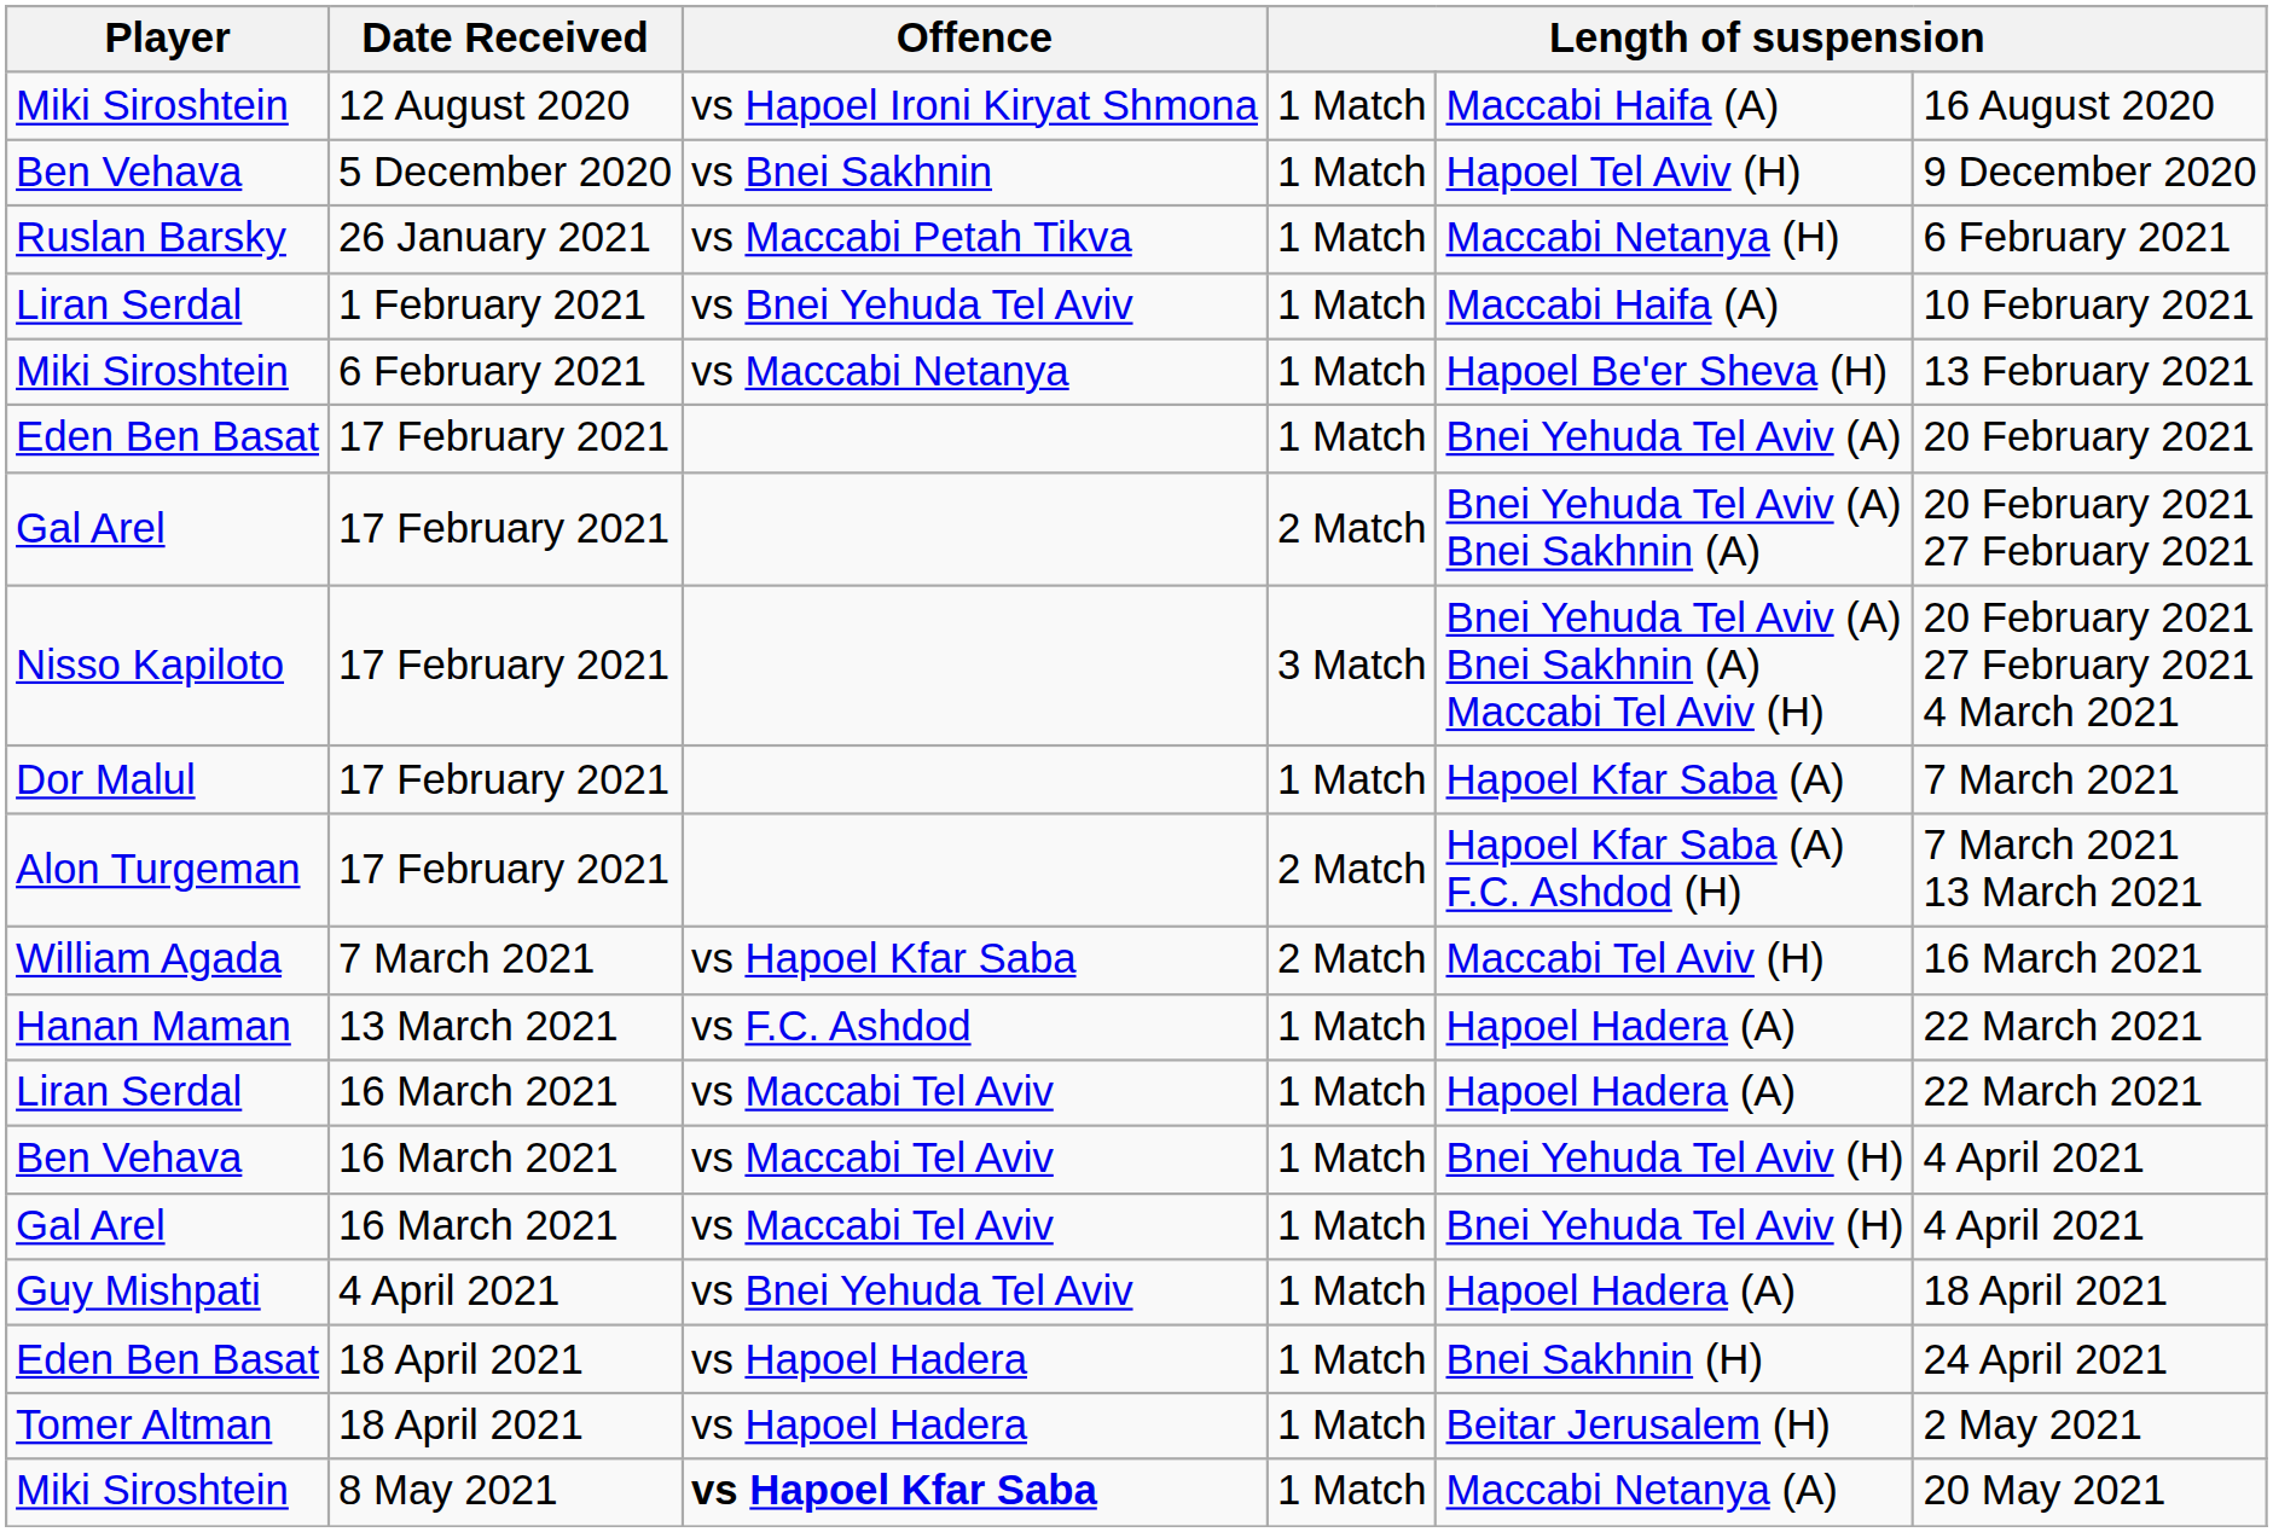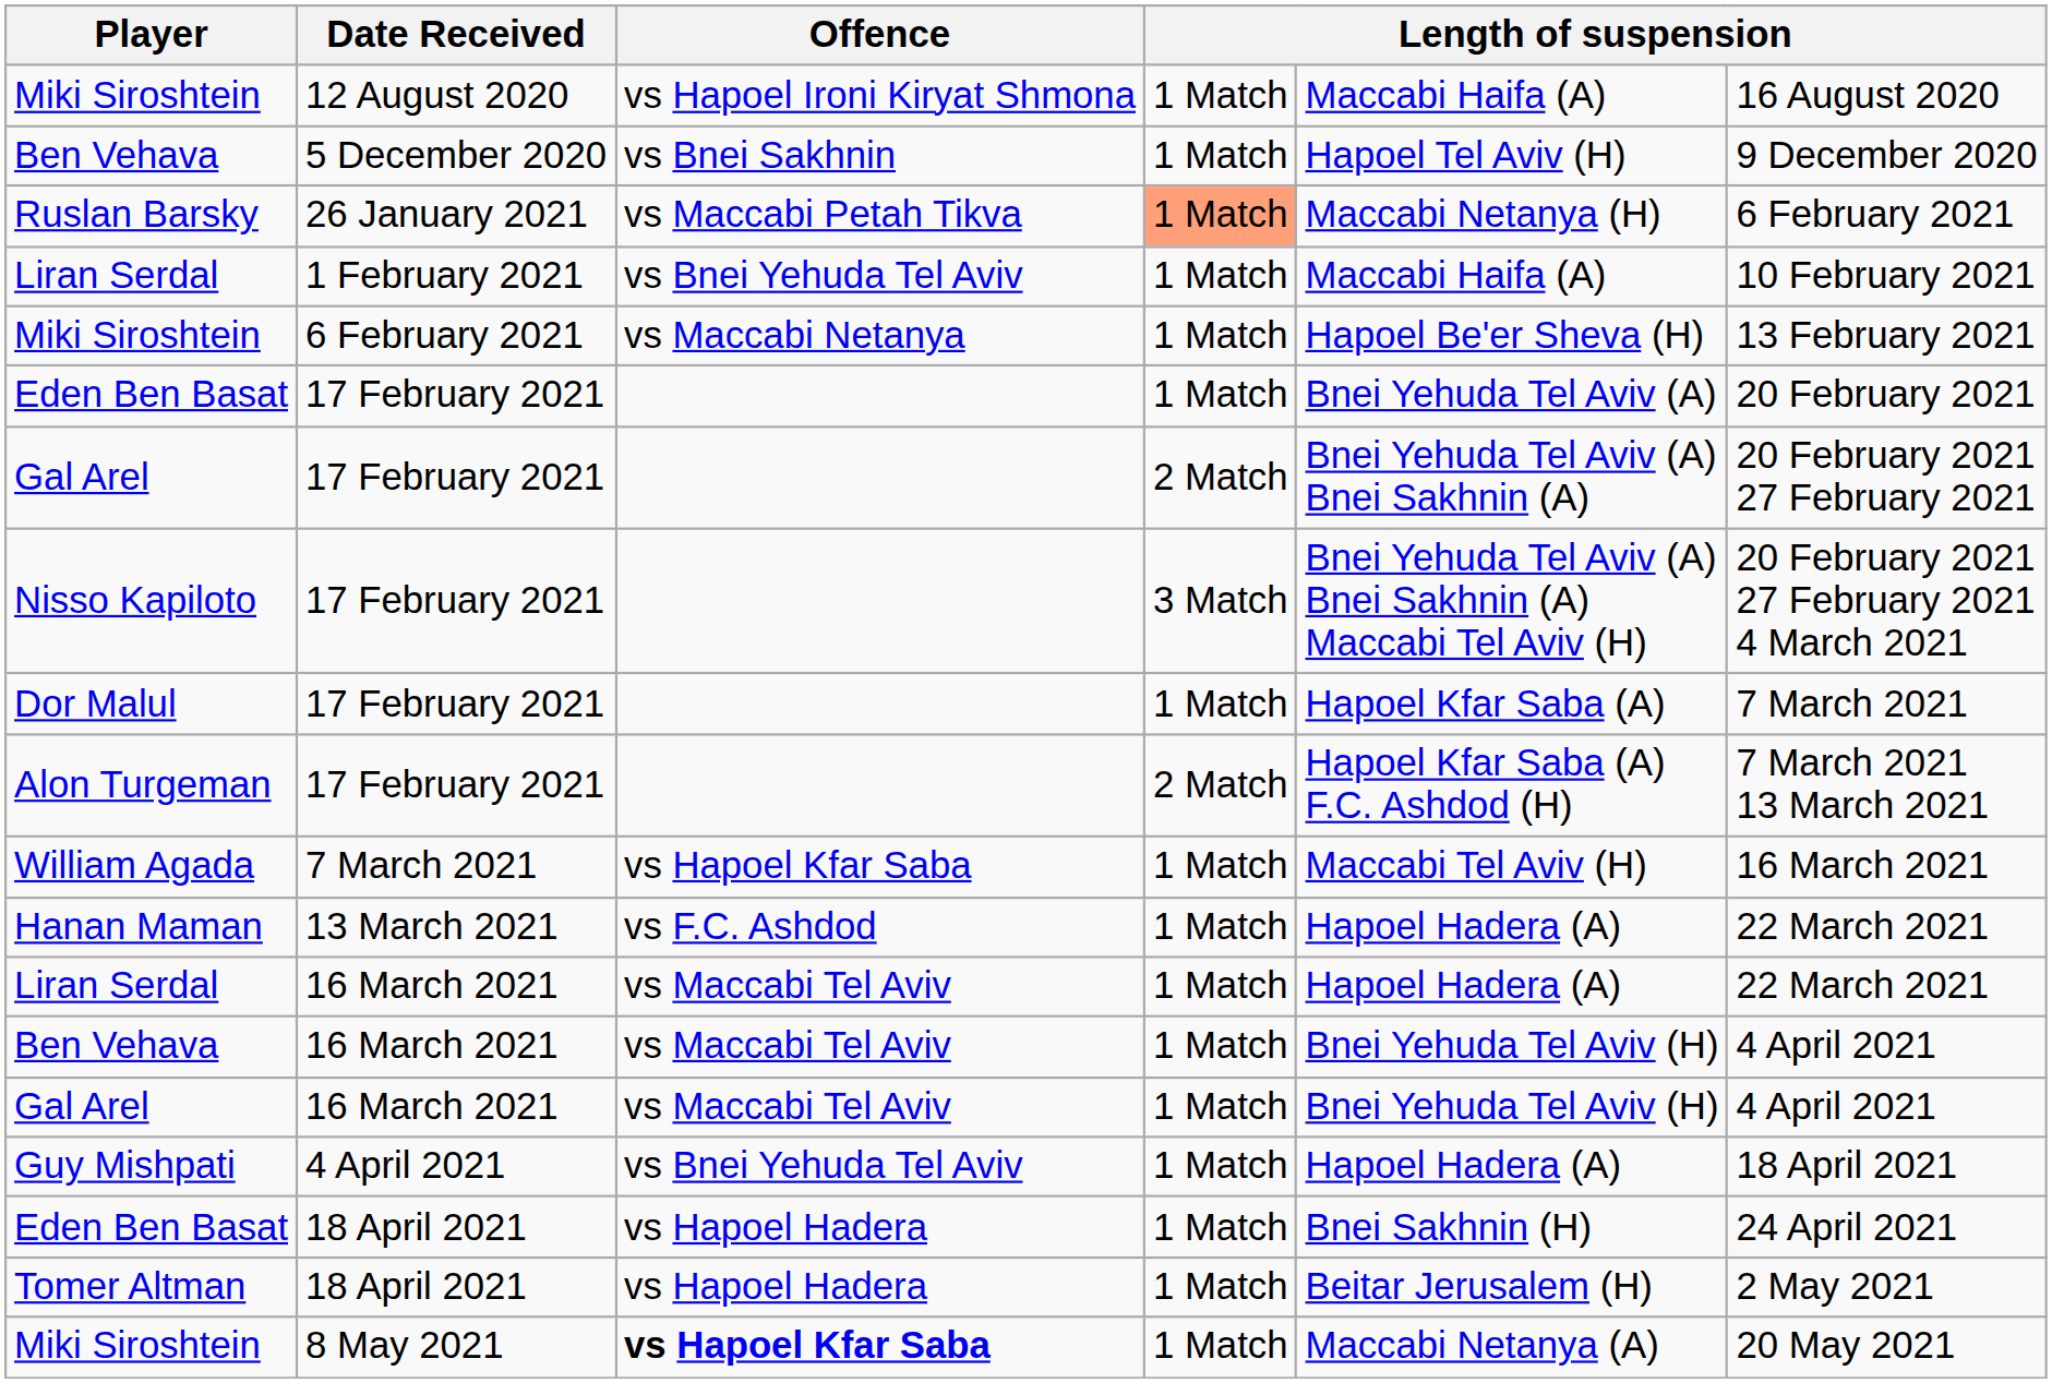Ruslan Barsky | column 4: no background -> lightsalmon background
William Agada | column 4: 2 Match -> 1 Match
